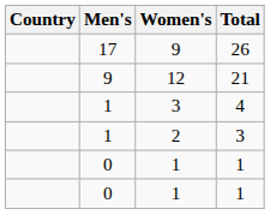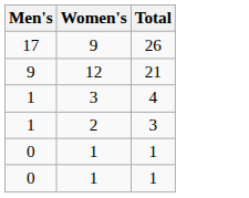- column: Country
